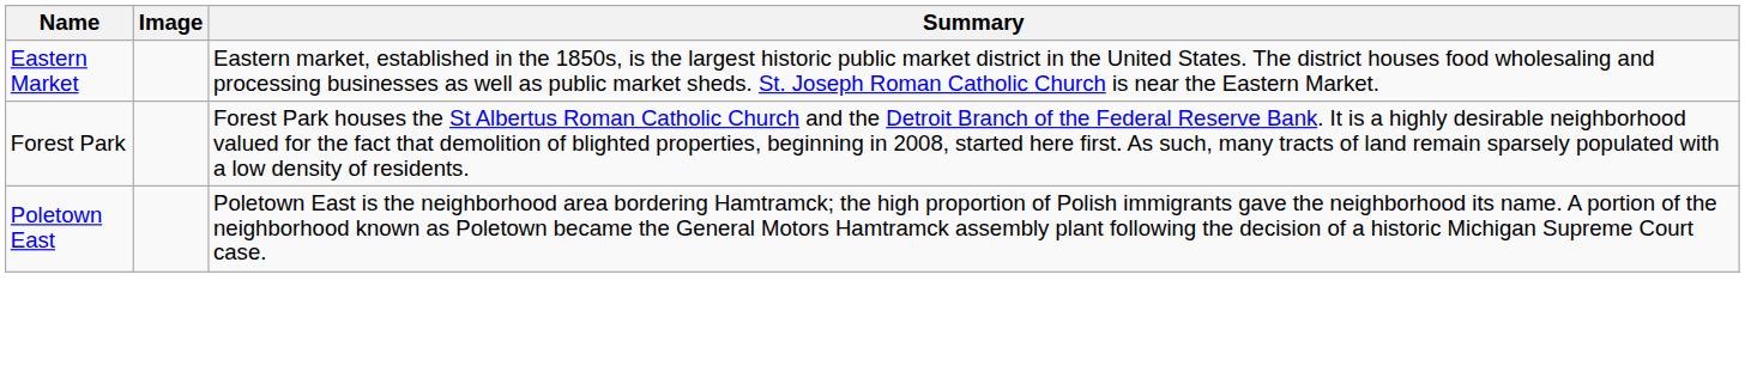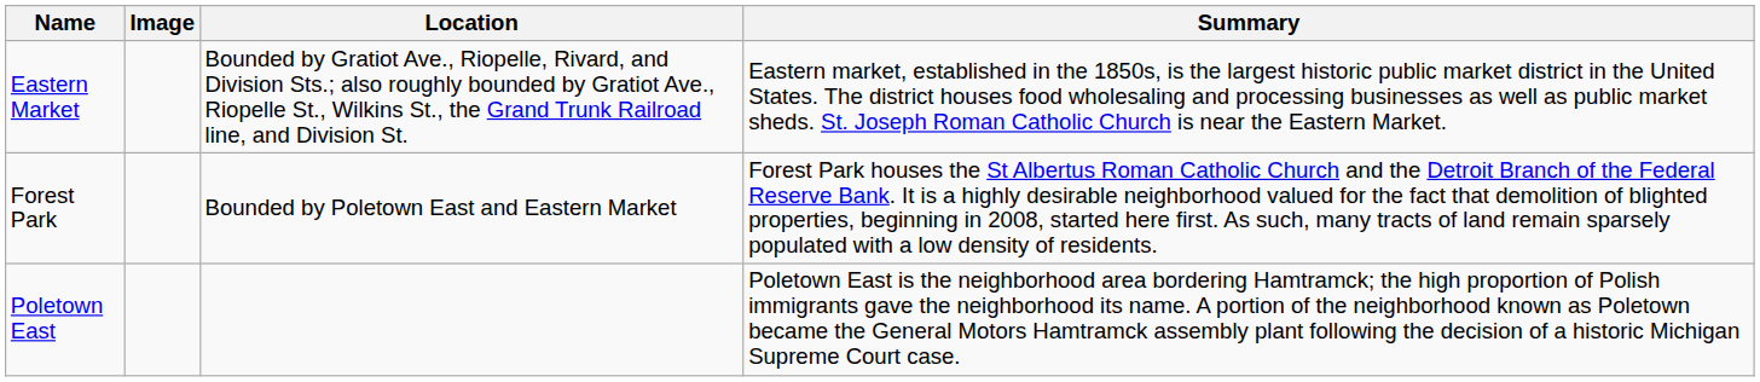+ column: Location | Bounded by Gratiot Ave., Riopelle, Rivard, and Division Sts.; also roughly bounded by Gratiot Ave., Riopelle St., Wilkins St., the Grand Trunk Railroad line, and Division St. | Bounded by Poletown East and Eastern Market
